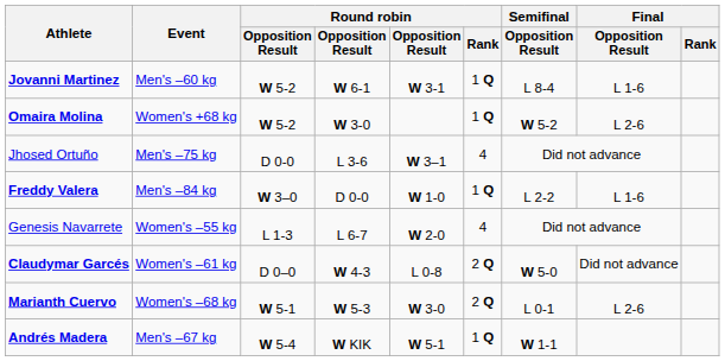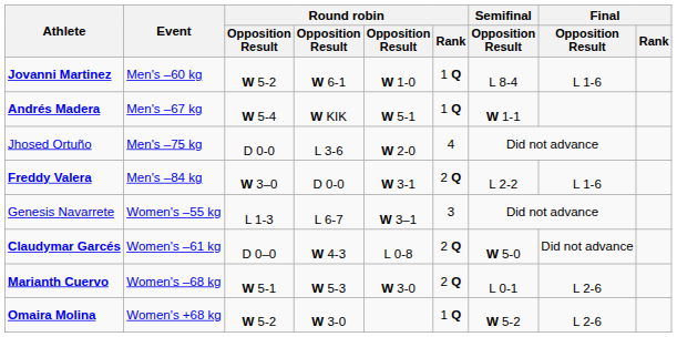Jovanni Martinez | column 5: W 3-1 -> W 1-0
rows swapped: Andrés Madera <-> Omaira Molina
Jhosed Ortuño | column 5: W 3–1 -> W 2-0
Freddy Valera | column 5: W 1-0 -> W 3-1
Freddy Valera | Round robin / Rank: 1 Q -> 2 Q
Genesis Navarrete | column 5: W 2-0 -> W 3–1
Genesis Navarrete | Round robin / Rank: 4 -> 3
